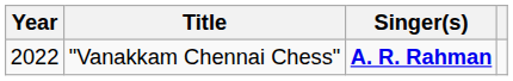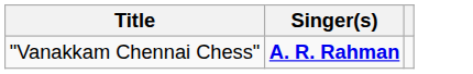- column: Year | 2022
